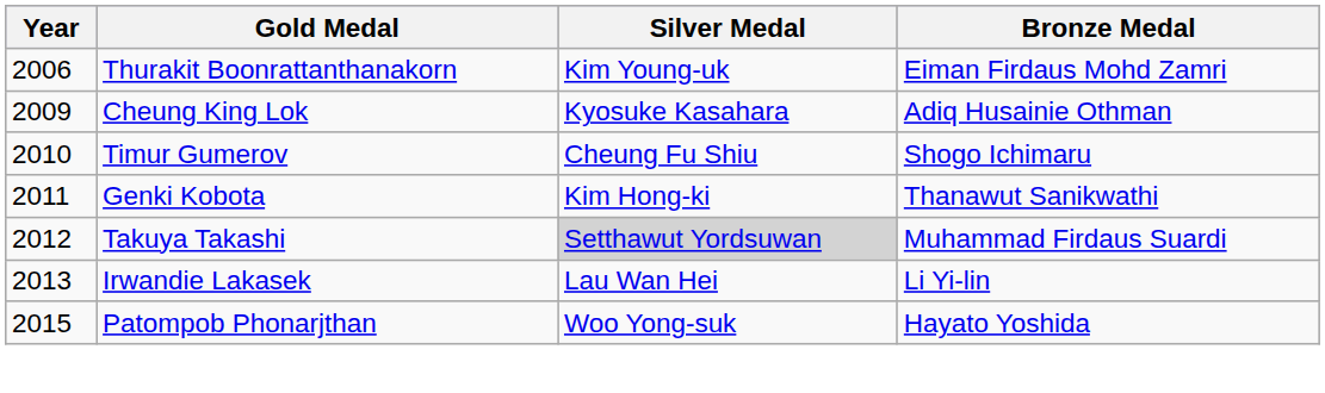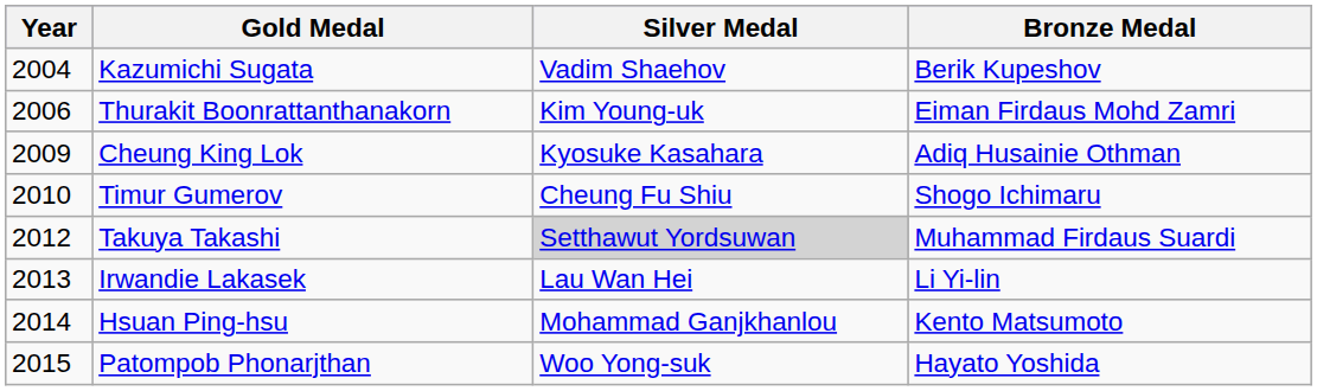+ row: 2004 | Kazumichi Sugata | Vadim Shaehov | Berik Kupeshov
- row: 2011 | Genki Kobota | Kim Hong-ki | Thanawut Sanikwathi
+ row: 2014 | Hsuan Ping-hsu | Mohammad Ganjkhanlou | Kento Matsumoto
